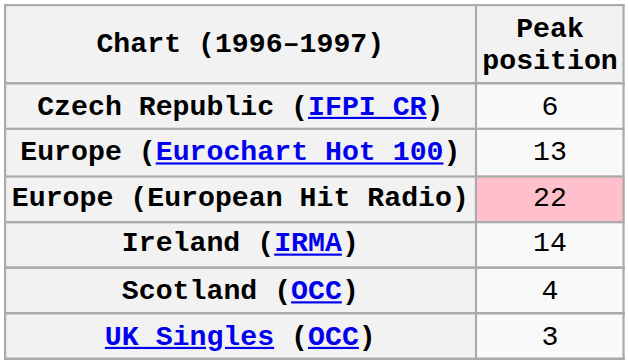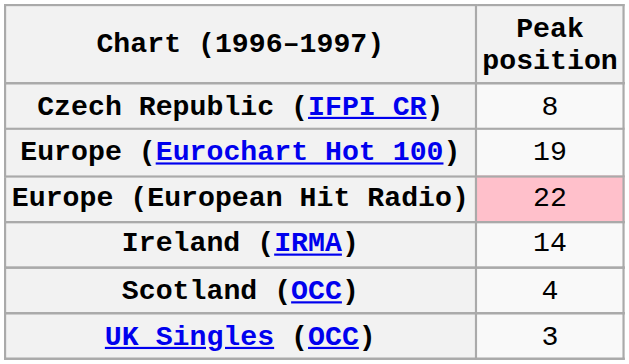Czech Republic (IFPI CR) | Peak position: 6 -> 8
Europe (Eurochart Hot 100) | Peak position: 13 -> 19
